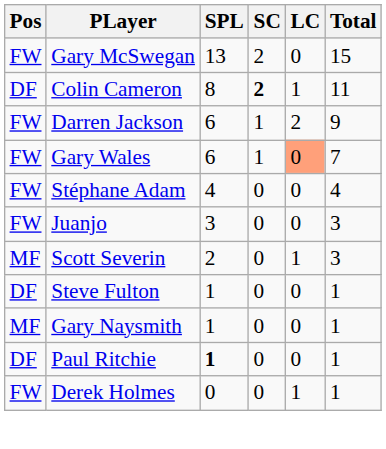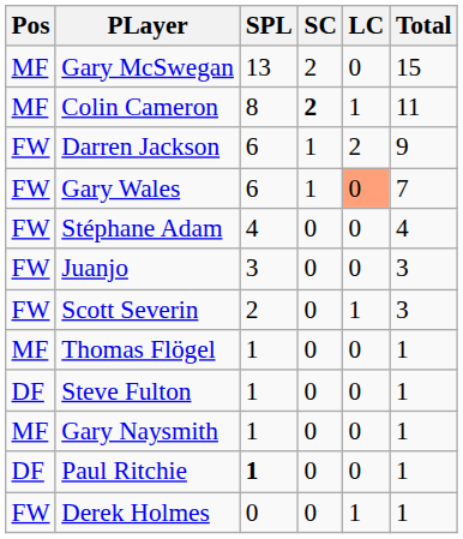Gary McSwegan | Pos: FW -> MF
Colin Cameron | Pos: DF -> MF
Scott Severin | Pos: MF -> FW
+ row: MF | Thomas Flögel | 1 | 0 | 0 | 1
